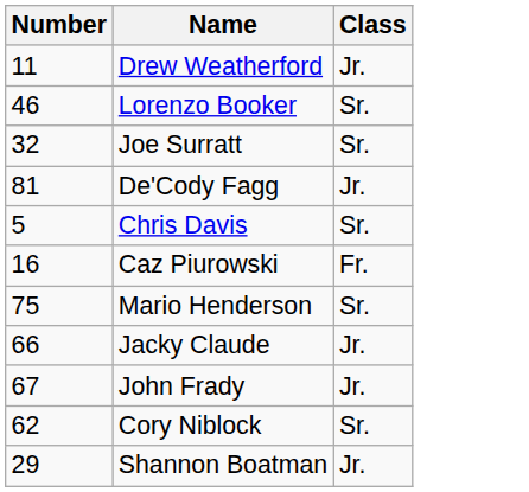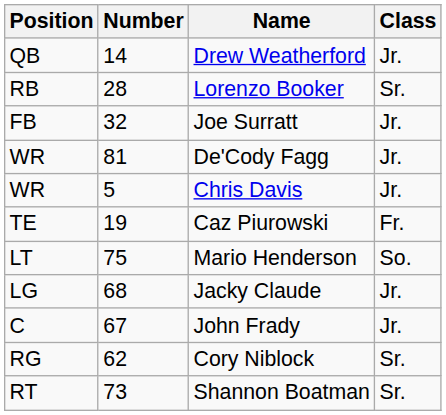+ column: Position | QB | RB | FB | WR | WR | TE | LT | LG | C | RG | RT
Drew Weatherford | Number: 11 -> 14
Lorenzo Booker | Number: 46 -> 28
Joe Surratt | Class: Sr. -> Jr.
Chris Davis | Class: Sr. -> Jr.
Caz Piurowski | Number: 16 -> 19
Mario Henderson | Class: Sr. -> So.
Jacky Claude | Number: 66 -> 68
Shannon Boatman | Number: 29 -> 73
Shannon Boatman | Class: Jr. -> Sr.
